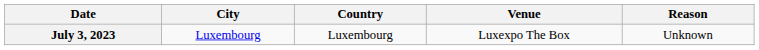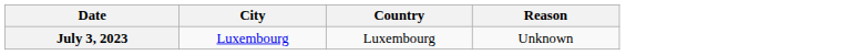- column: Venue | Luxexpo The Box
